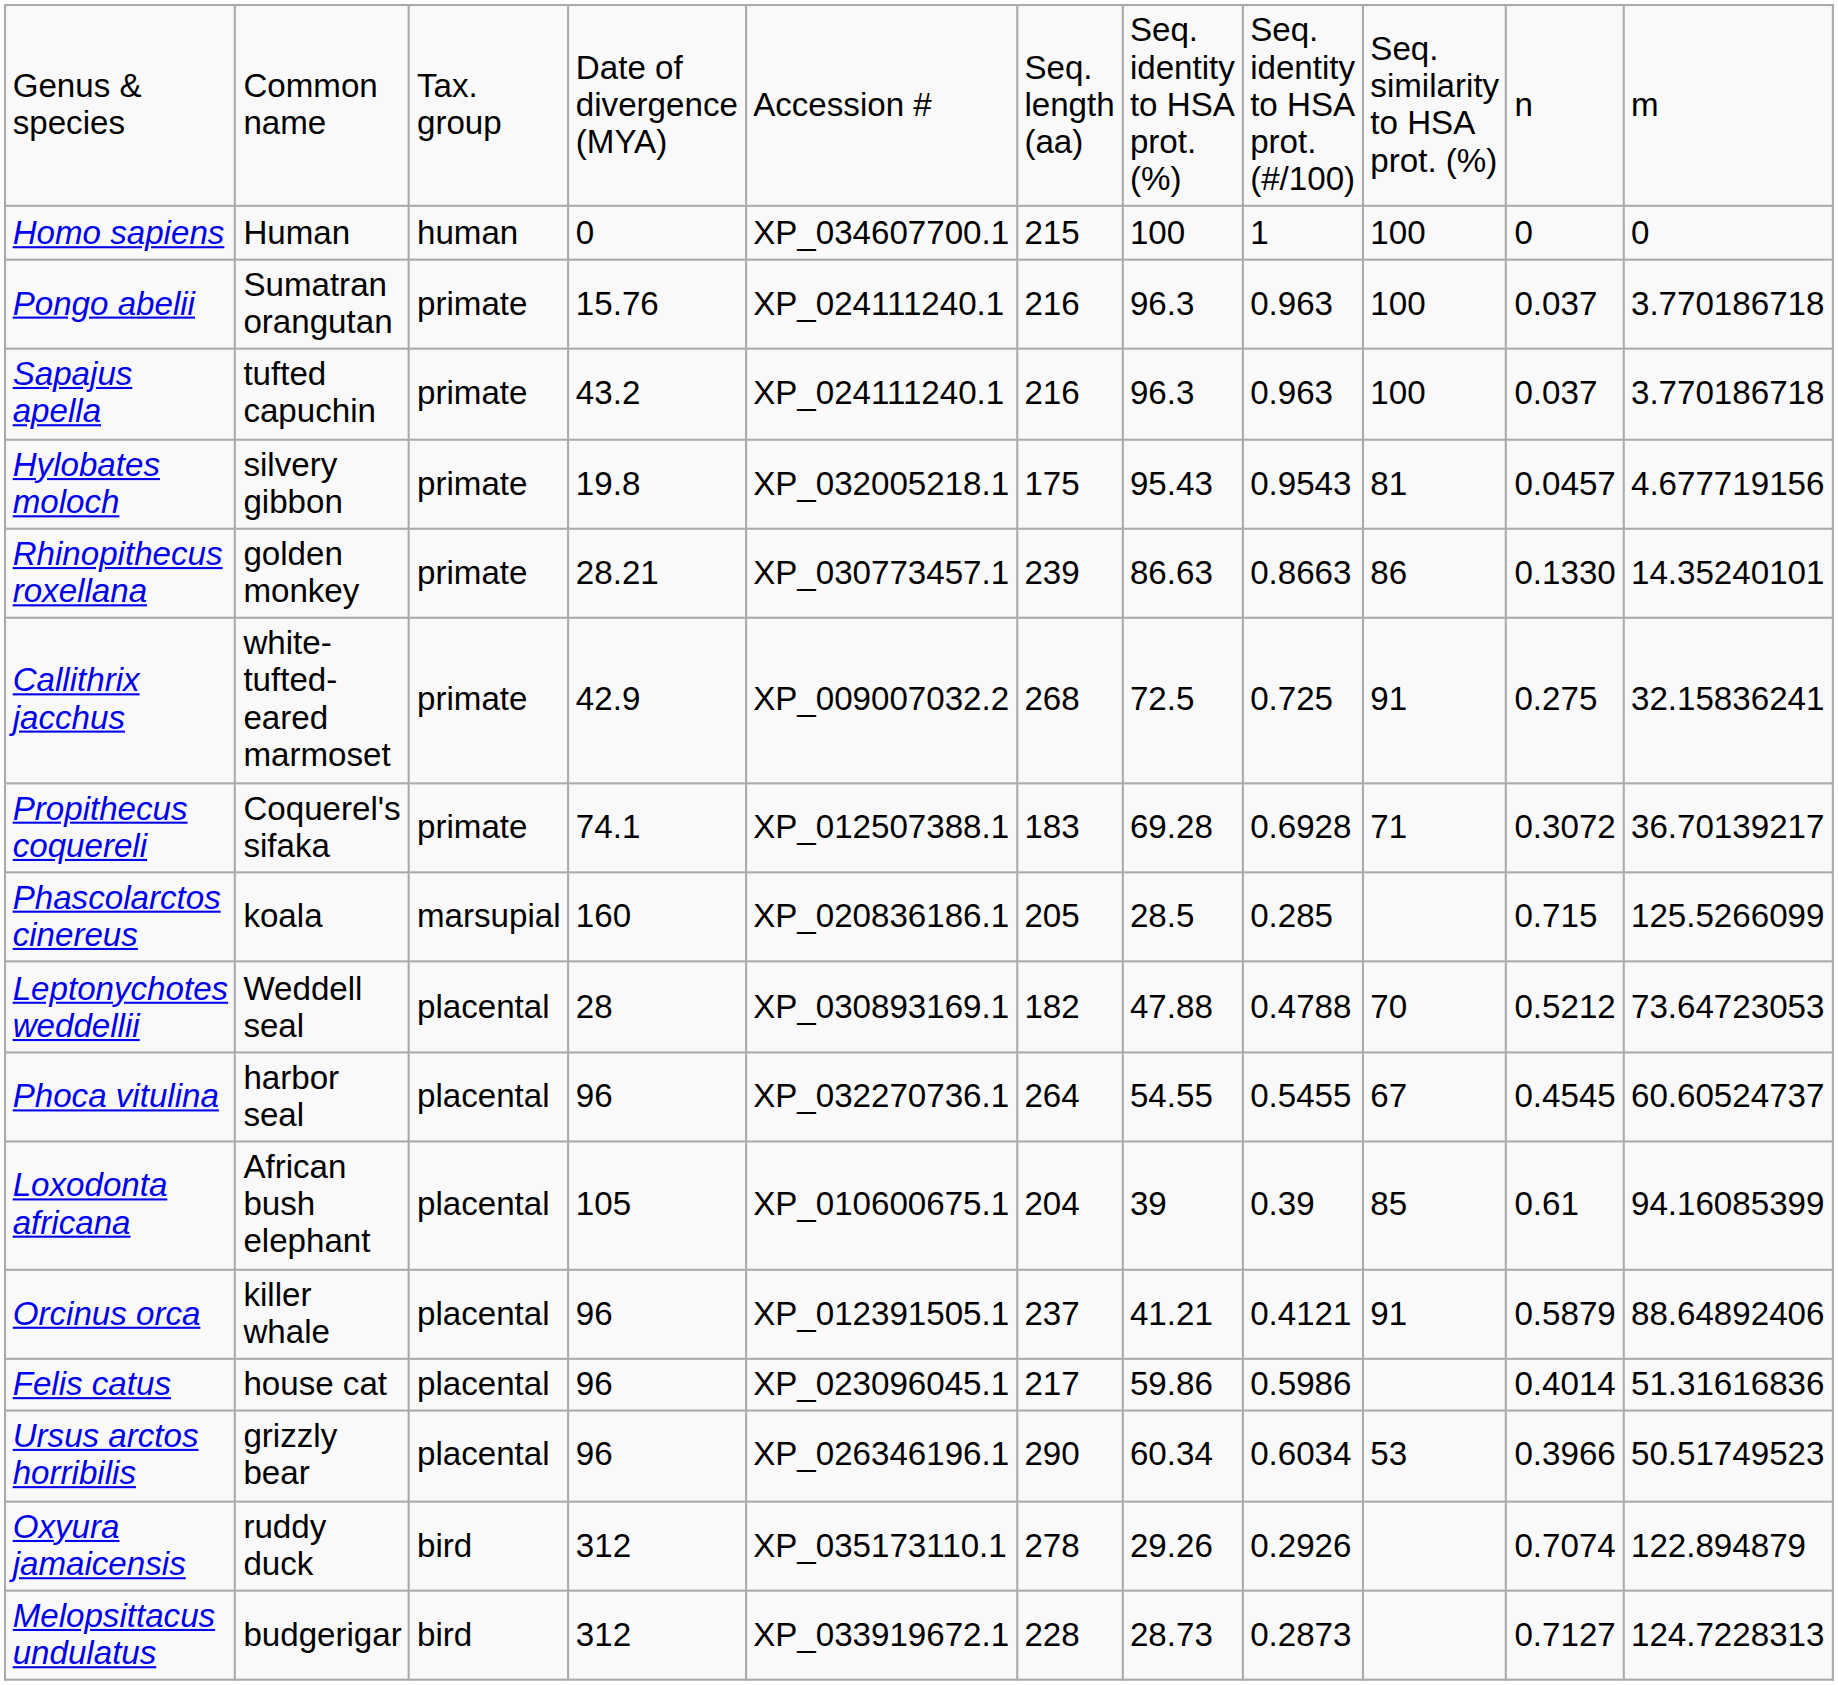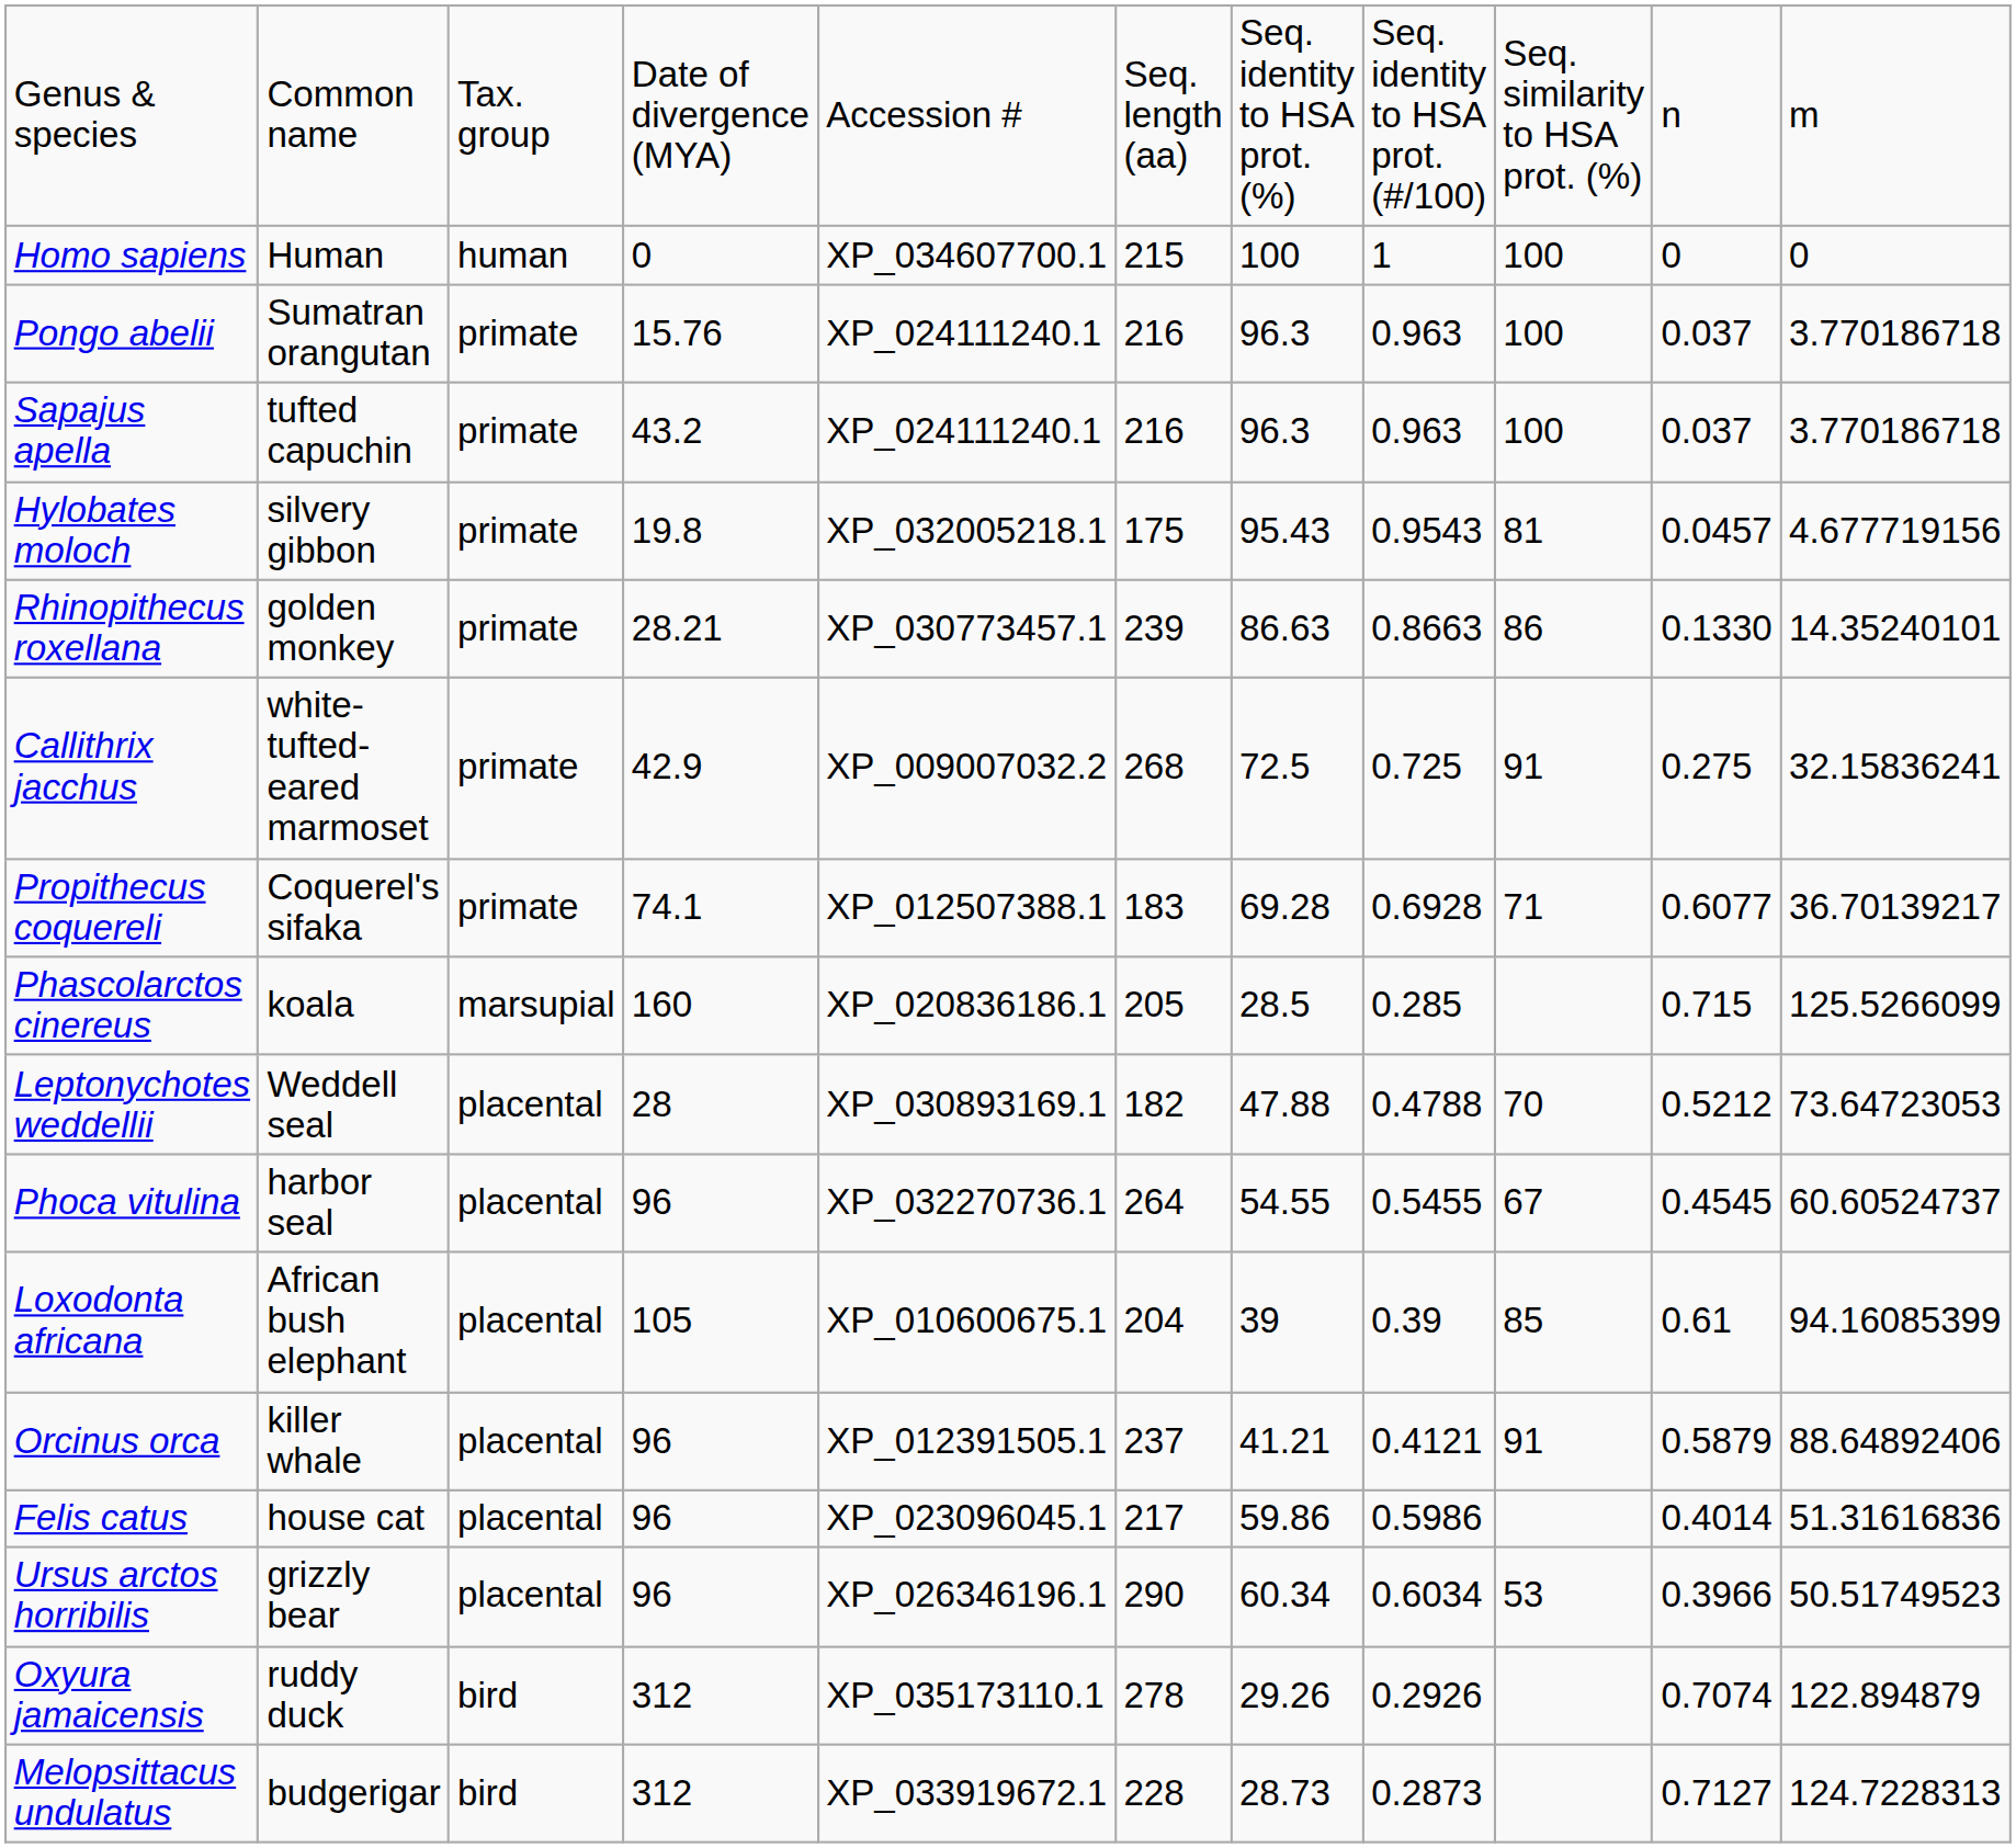Propithecus coquereli | column 10: 0.3072 -> 0.6077
